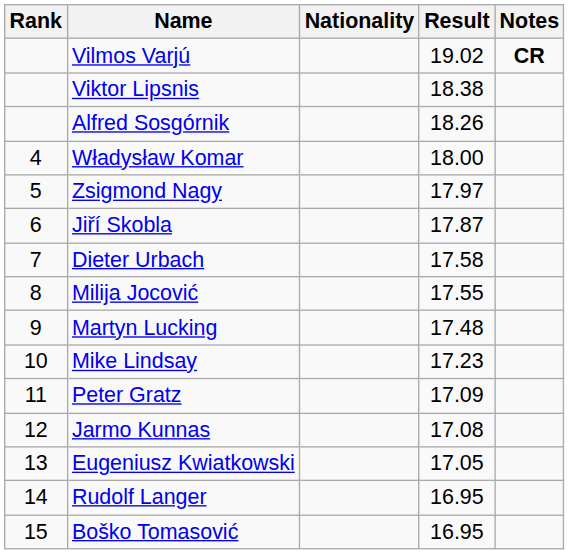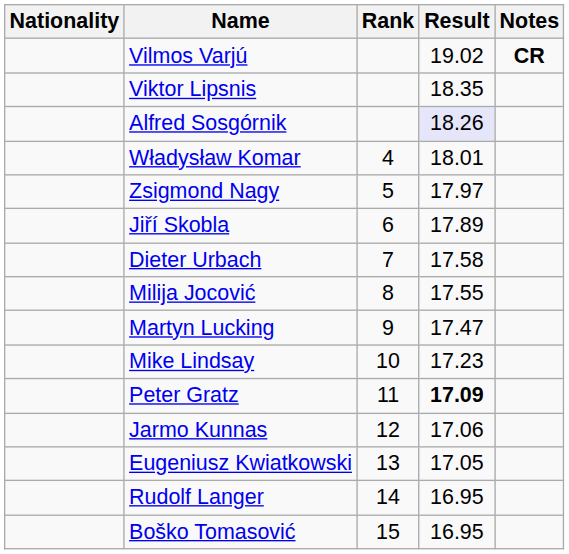columns swapped: Rank <-> Nationality
Viktor Lipsnis | Result: 18.38 -> 18.35
Alfred Sosgórnik | Result: no background -> lavender background
Władysław Komar | Result: 18.00 -> 18.01
Jiří Skobla | Result: 17.87 -> 17.89
Martyn Lucking | Result: 17.48 -> 17.47
Peter Gratz | Result: normal -> bold
Jarmo Kunnas | Result: 17.08 -> 17.06
